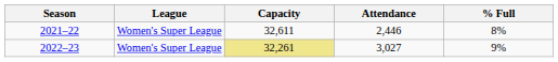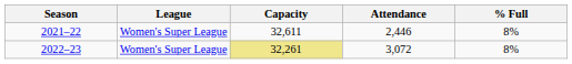2022–23 | Attendance: 3,027 -> 3,072
2022–23 | % Full: 9% -> 8%
